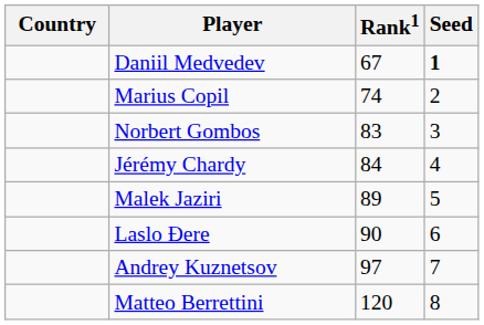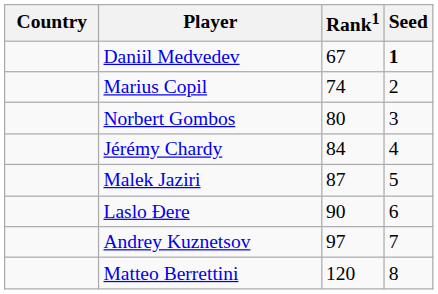Norbert Gombos | Rank1: 83 -> 80
Malek Jaziri | Rank1: 89 -> 87
